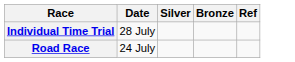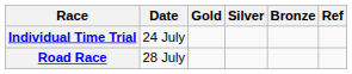+ column: Gold
Individual Time Trial | Date: 28 July -> 24 July
Road Race | Date: 24 July -> 28 July
